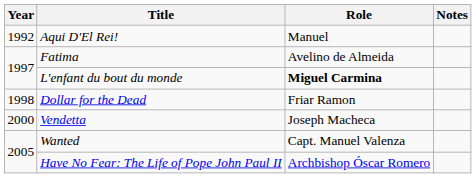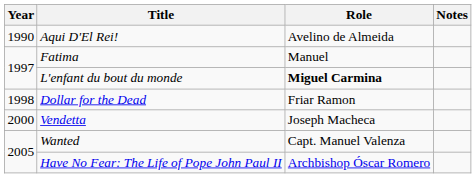Aqui D'El Rei! | Year: 1992 -> 1990
Aqui D'El Rei! | Role: Manuel -> Avelino de Almeida
Fatima | Role: Avelino de Almeida -> Manuel
